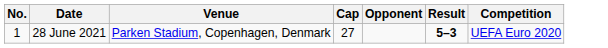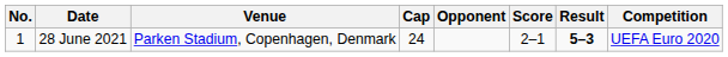+ column: Score | 2–1
28 June 2021 | Cap: 27 -> 24
